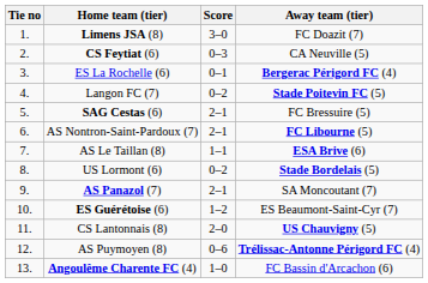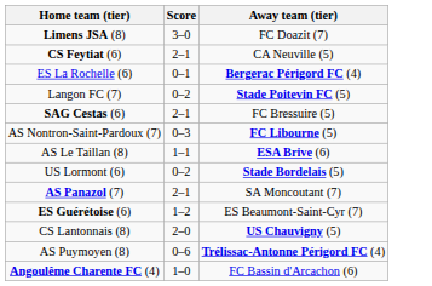- column: Tie no | 1. | 2. | 3. | 4. | 5. | 6. | 7. | 8. | 9. | 10. | 11. | 12. | 13.
CS Feytiat (6) | Score: 0–3 -> 2–1
AS Nontron-Saint-Pardoux (7) | Score: 2–1 -> 0–3
